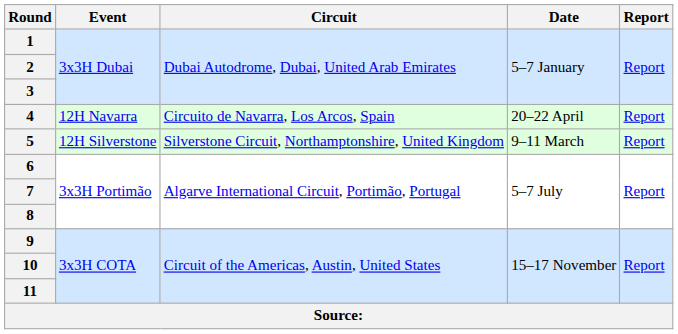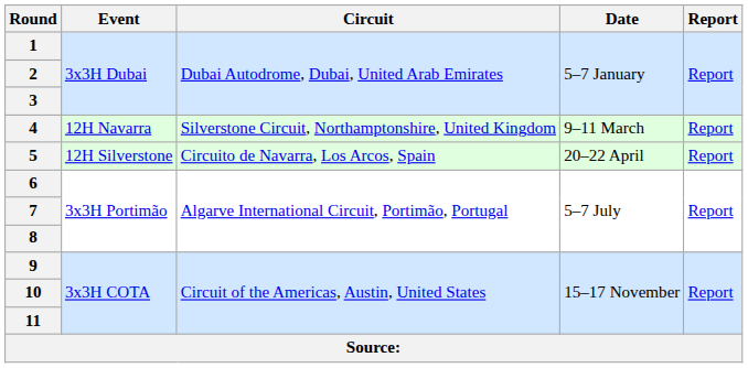4 | Circuit: Circuito de Navarra, Los Arcos, Spain -> Silverstone Circuit, Northamptonshire, United Kingdom
4 | Date: 20–22 April -> 9–11 March
5 | Circuit: Silverstone Circuit, Northamptonshire, United Kingdom -> Circuito de Navarra, Los Arcos, Spain
5 | Date: 9–11 March -> 20–22 April
